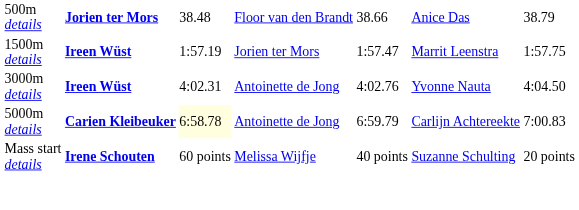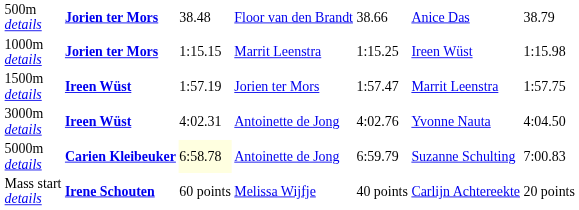+ row: 1000m details | Jorien ter Mors | 1:15.15 | Marrit Leenstra | 1:15.25 | Ireen Wüst | 1:15.98
5000m details | column 6: Carlijn Achtereekte -> Suzanne Schulting
Mass start details | column 6: Suzanne Schulting -> Carlijn Achtereekte
